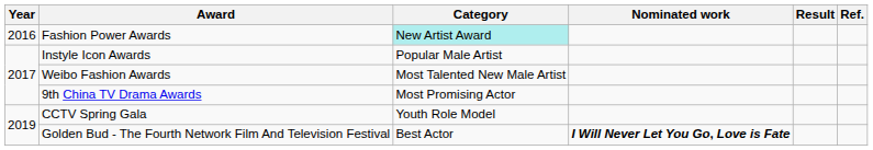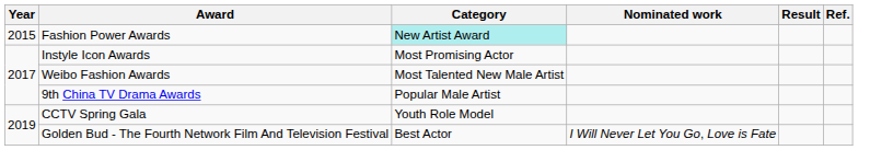Fashion Power Awards | Year: 2016 -> 2015
Instyle Icon Awards | Category: Popular Male Artist -> Most Promising Actor
9th China TV Drama Awards | Category: Most Promising Actor -> Popular Male Artist
Golden Bud - The Fourth Network Film And Television Festival | Nominated work: bold -> normal
